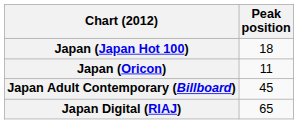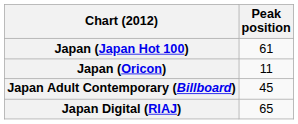Japan (Japan Hot 100) | Peak position: 18 -> 61
